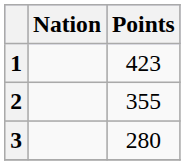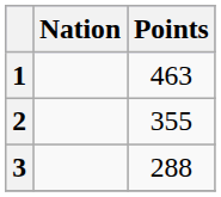1 | Points: 423 -> 463
3 | Points: 280 -> 288
